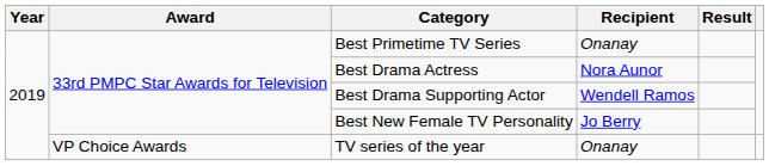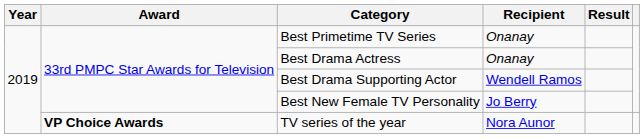Best Drama Actress | Recipient: Nora Aunor -> Onanay
TV series of the year | Award: normal -> bold
TV series of the year | Recipient: Onanay -> Nora Aunor
